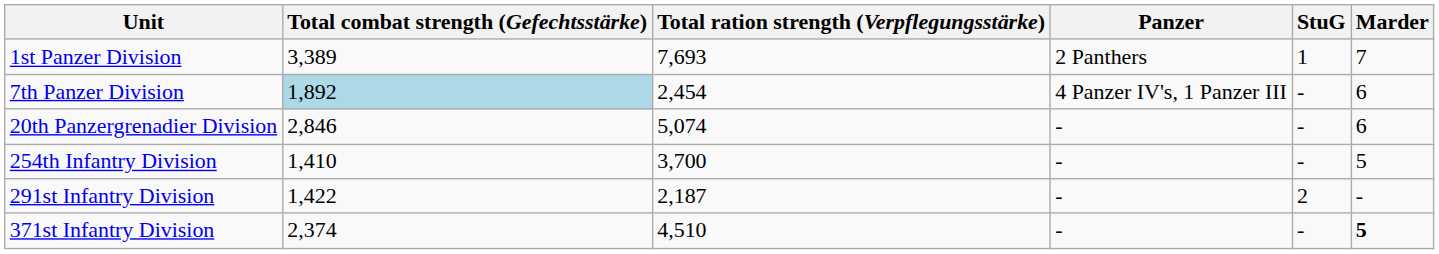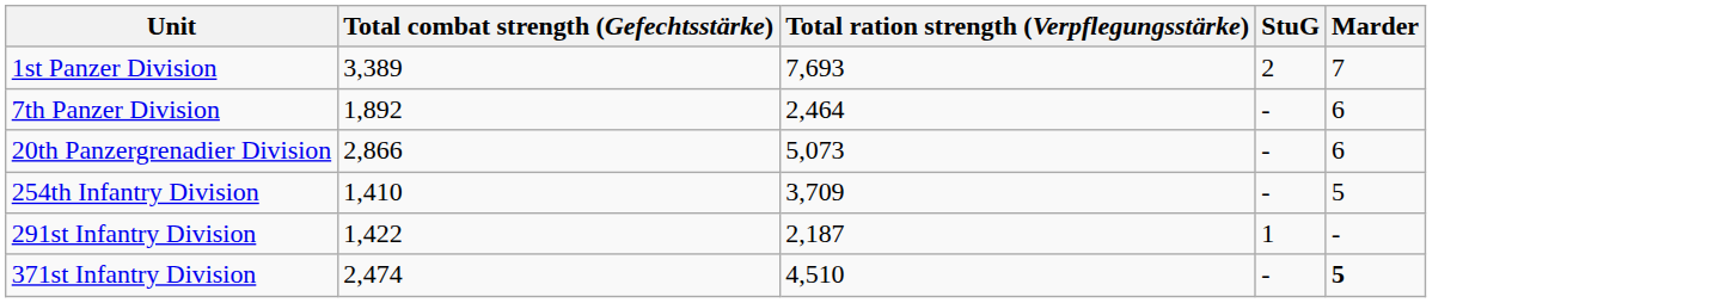- column: Panzer | 2 Panthers | 4 Panzer IV's, 1 Panzer III | - | - | - | -
1st Panzer Division | StuG: 1 -> 2
7th Panzer Division | Total combat strength (Gefechtsstärke): lightblue background -> no background
7th Panzer Division | Total ration strength (Verpflegungsstärke): 2,454 -> 2,464
20th Panzergrenadier Division | Total combat strength (Gefechtsstärke): 2,846 -> 2,866
20th Panzergrenadier Division | Total ration strength (Verpflegungsstärke): 5,074 -> 5,073
254th Infantry Division | Total ration strength (Verpflegungsstärke): 3,700 -> 3,709
291st Infantry Division | StuG: 2 -> 1
371st Infantry Division | Total combat strength (Gefechtsstärke): 2,374 -> 2,474
